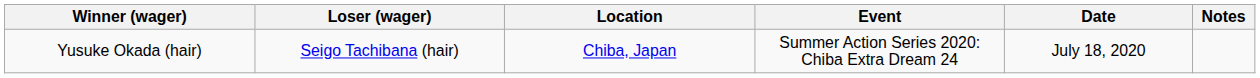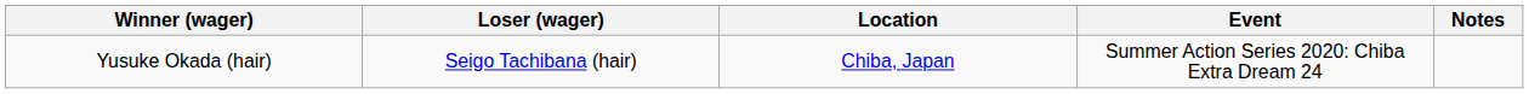- column: Date | July 18, 2020
